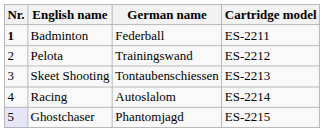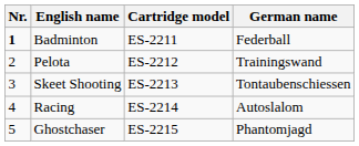columns swapped: German name <-> Cartridge model
Ghostchaser | Nr.: lavender background -> no background
